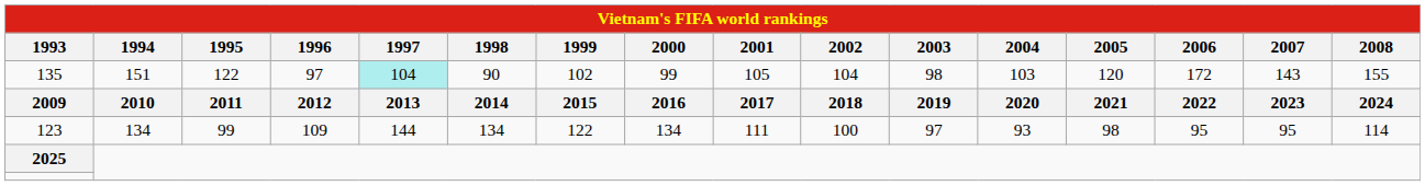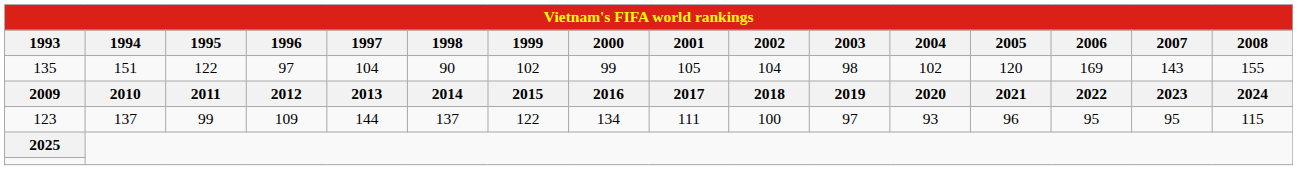135 | 1997: paleturquoise background -> no background
135 | 2004: 103 -> 102
135 | 2006: 172 -> 169
123 | 1994: 134 -> 137
123 | 1998: 134 -> 137
123 | 2005: 98 -> 96
123 | 2008: 114 -> 115
